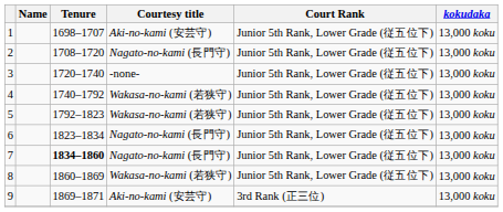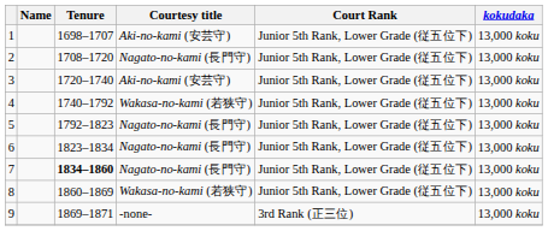3 | Courtesy title: -none- -> Aki-no-kami (安芸守)
5 | Courtesy title: Wakasa-no-kami (若狭守) -> Nagato-no-kami (長門守)
9 | Courtesy title: Aki-no-kami (安芸守) -> -none-
